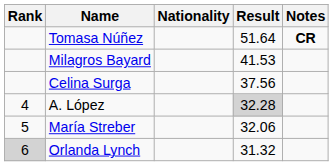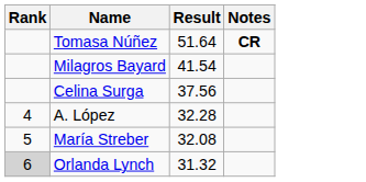- column: Nationality
Milagros Bayard | Result: 41.53 -> 41.54
A. López | Result: lightgrey background -> no background
María Streber | Result: 32.06 -> 32.08
